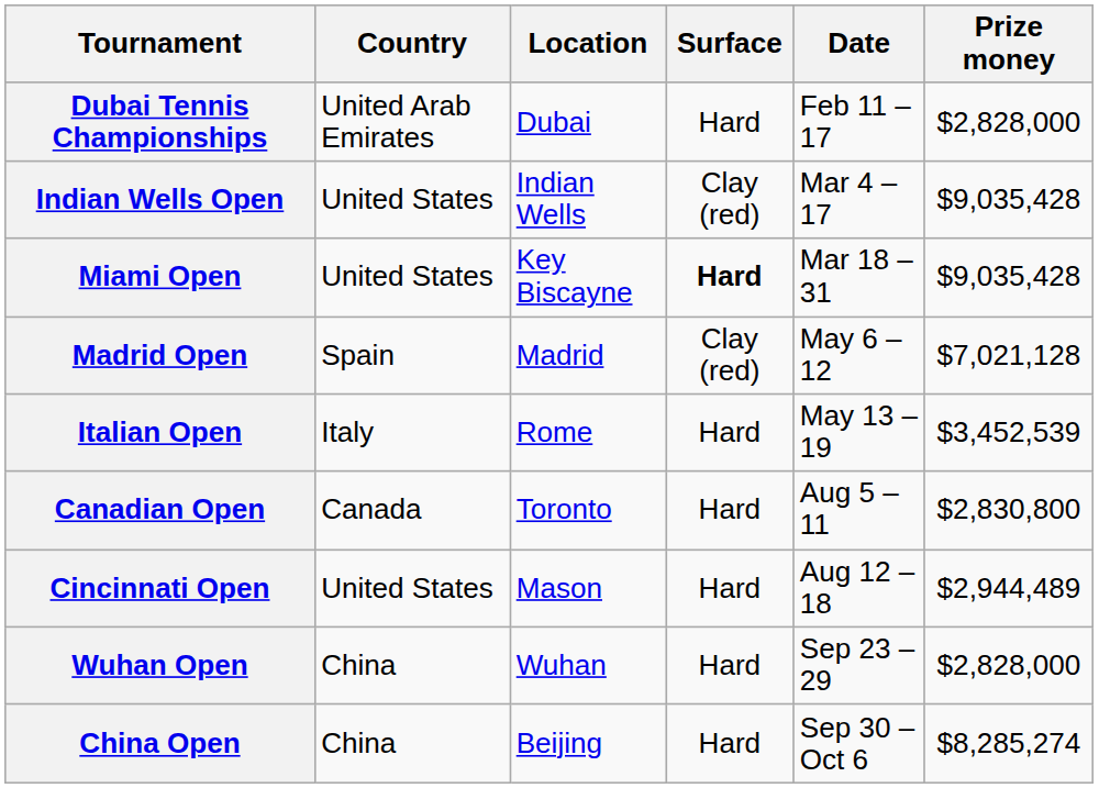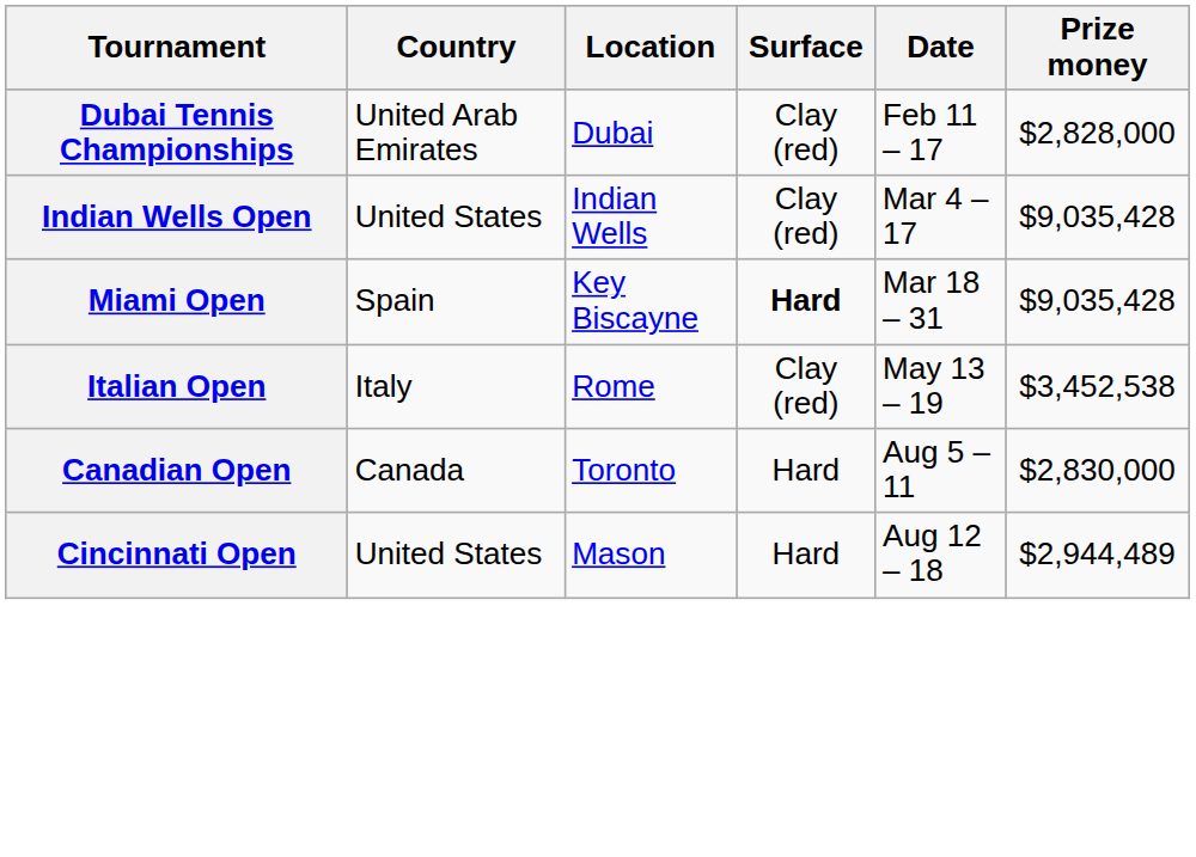Dubai Tennis Championships | Surface: Hard -> Clay (red)
Miami Open | Country: United States -> Spain
- row: Madrid Open | Spain | Madrid | Clay (red) | May 6 – 12 | $7,021,128
Italian Open | Surface: Hard -> Clay (red)
Italian Open | Prize money: $3,452,539 -> $3,452,538
Canadian Open | Prize money: $2,830,800 -> $2,830,000
- row: Wuhan Open | China | Wuhan | Hard | Sep 23 – 29 | $2,828,000
- row: China Open | China | Beijing | Hard | Sep 30 – Oct 6 | $8,285,274
